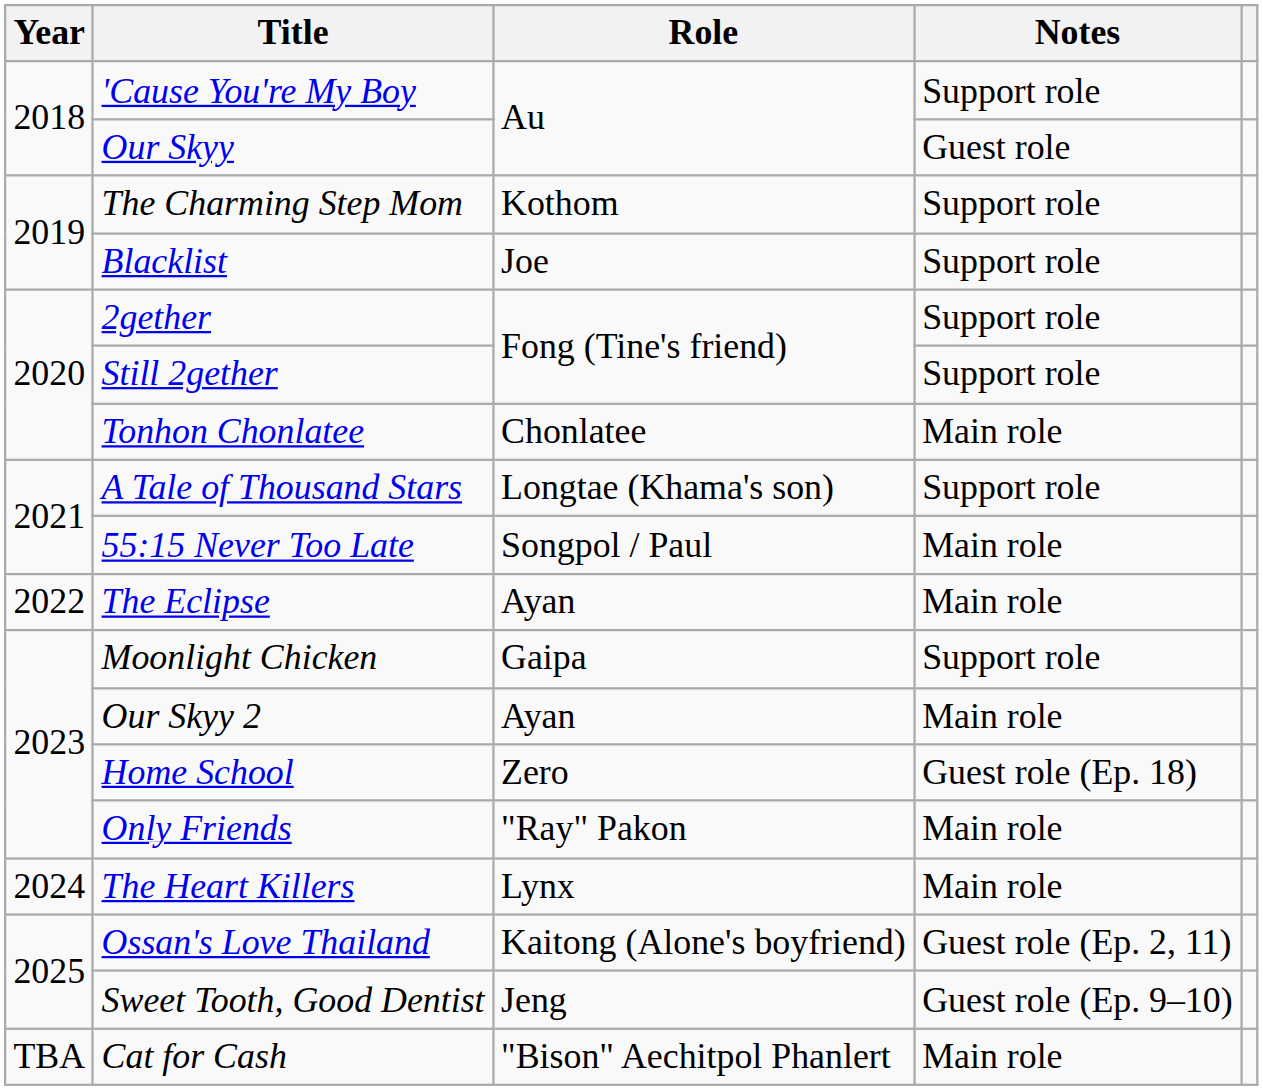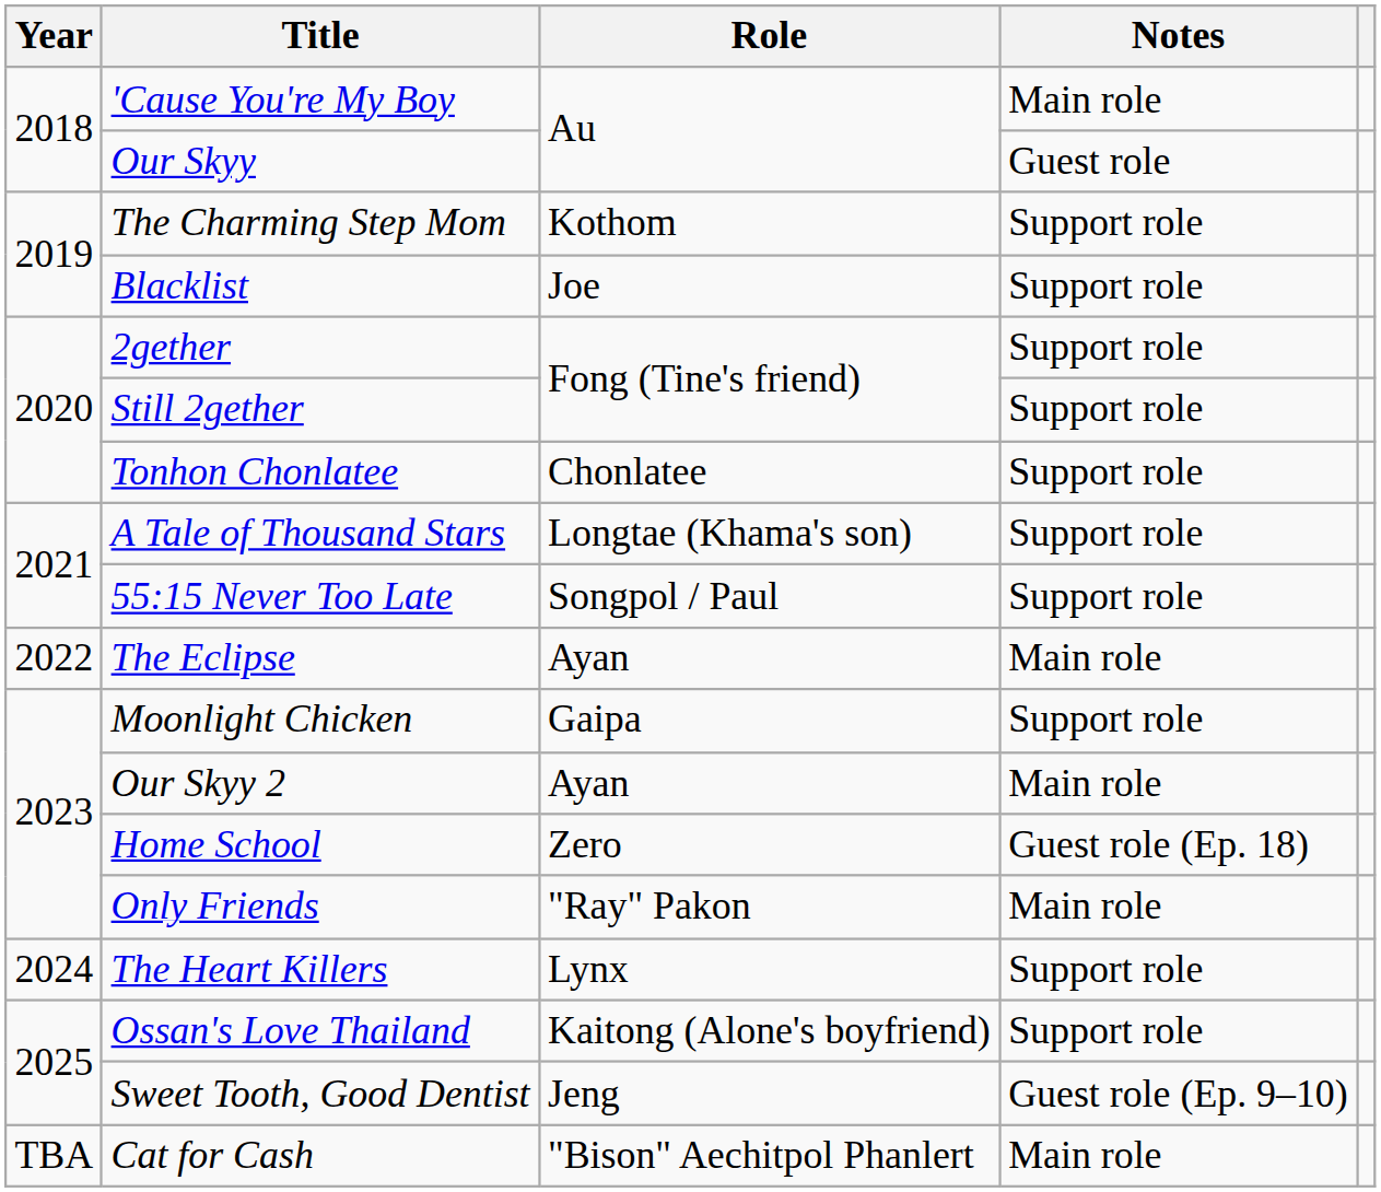'Cause You're My Boy | Notes: Support role -> Main role
Tonhon Chonlatee | Notes: Main role -> Support role
55:15 Never Too Late | Notes: Main role -> Support role
The Heart Killers | Notes: Main role -> Support role
Ossan's Love Thailand | Notes: Guest role (Ep. 2, 11) -> Support role
